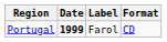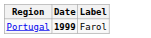- column: Format | CD
